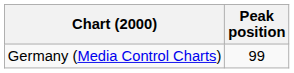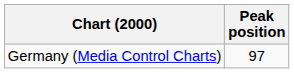Germany (Media Control Charts) | Peak position: 99 -> 97
